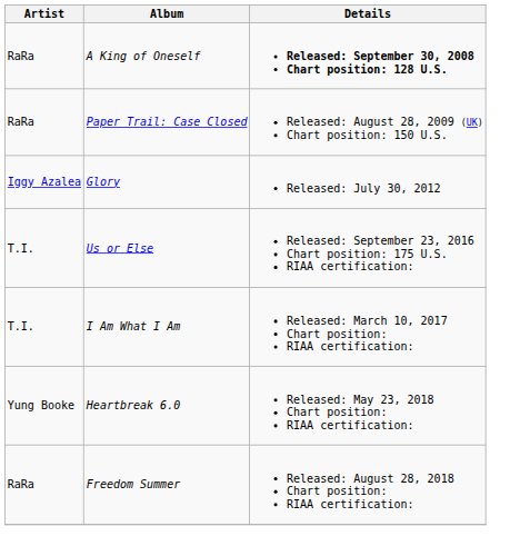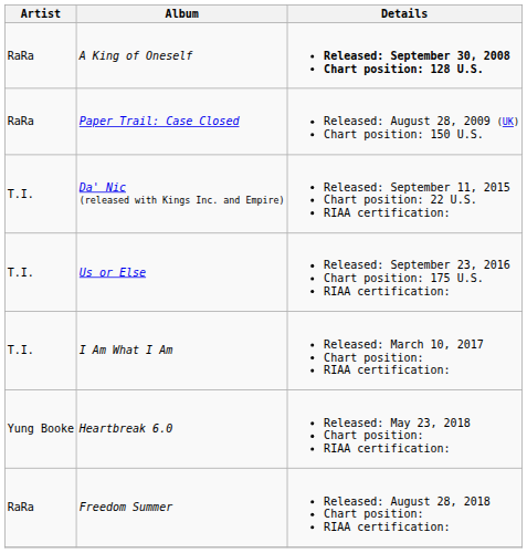- row: Iggy Azalea | Glory | Released: July 30, 2012
+ row: T.I. | Da' Nic (released with Kings Inc. and Empire) | Released: September 11, 2015 Chart position: 22 U.S. RIAA certification:
